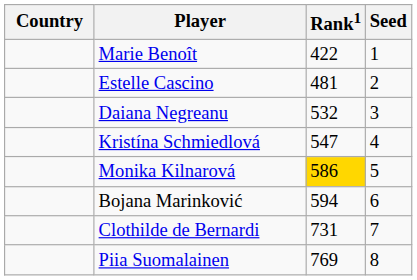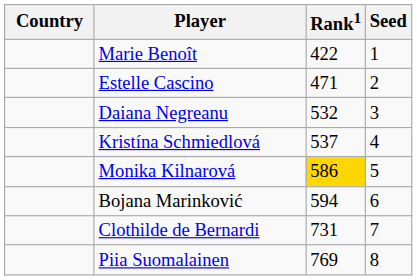Estelle Cascino | Rank1: 481 -> 471
Kristína Schmiedlová | Rank1: 547 -> 537
